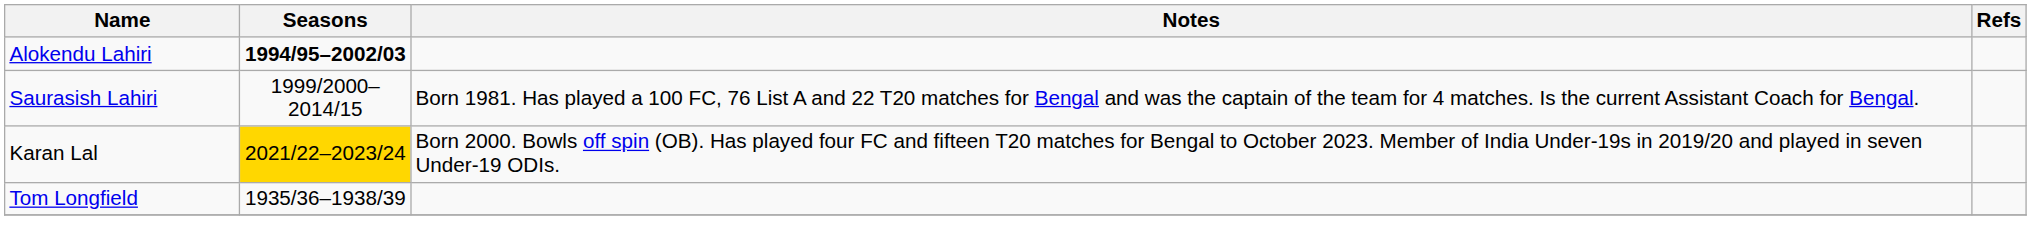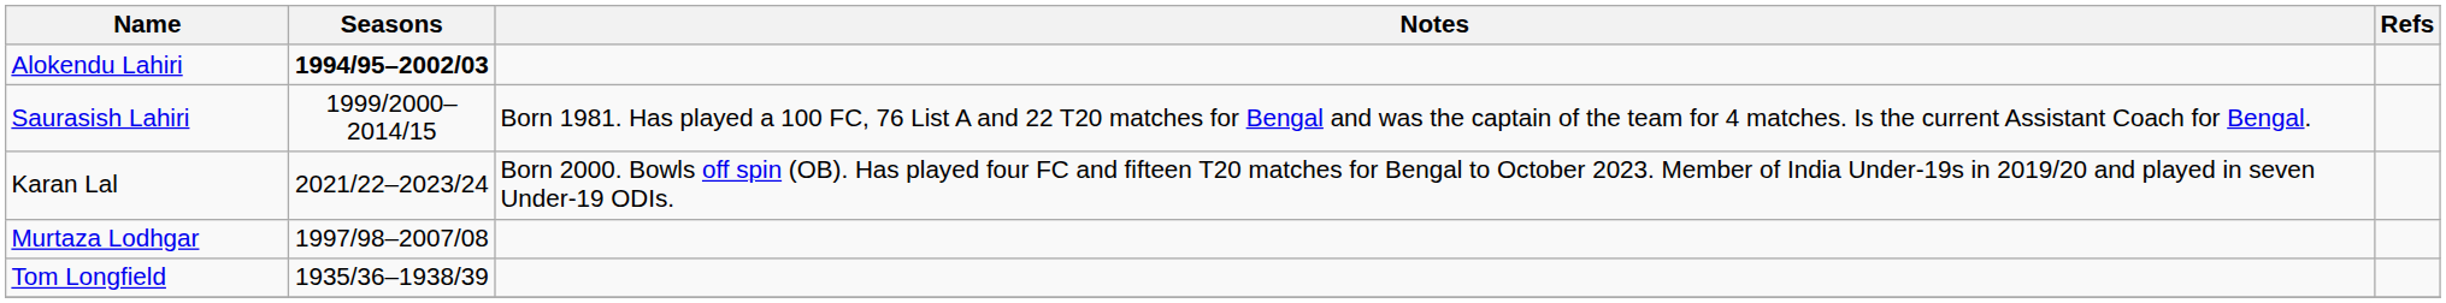Karan Lal | Seasons: gold background -> no background
+ row: Murtaza Lodhgar | 1997/98–2007/08
